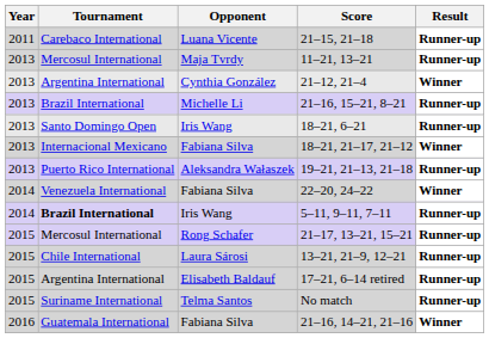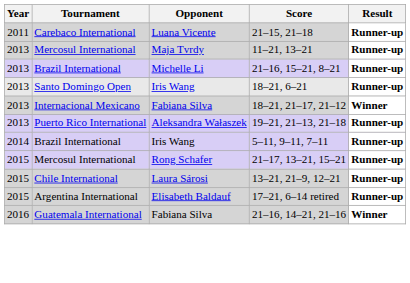- row: 2013 | Argentina International | Cynthia González | 21–12, 21–4 | Winner
- row: 2014 | Venezuela International | Fabiana Silva | 22–20, 24–22 | Winner
5–11, 9–11, 7–11 | Tournament: bold -> normal
- row: 2015 | Suriname International | Telma Santos | No match | Runner-up
